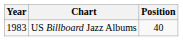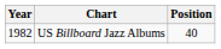US Billboard Jazz Albums | Year: 1983 -> 1982
